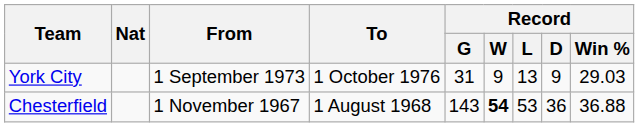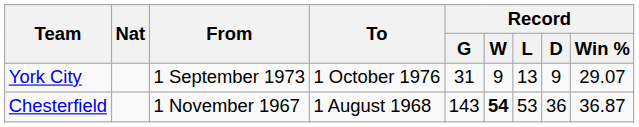York City | Record / Win %: 29.03 -> 29.07
Chesterfield | Record / Win %: 36.88 -> 36.87
